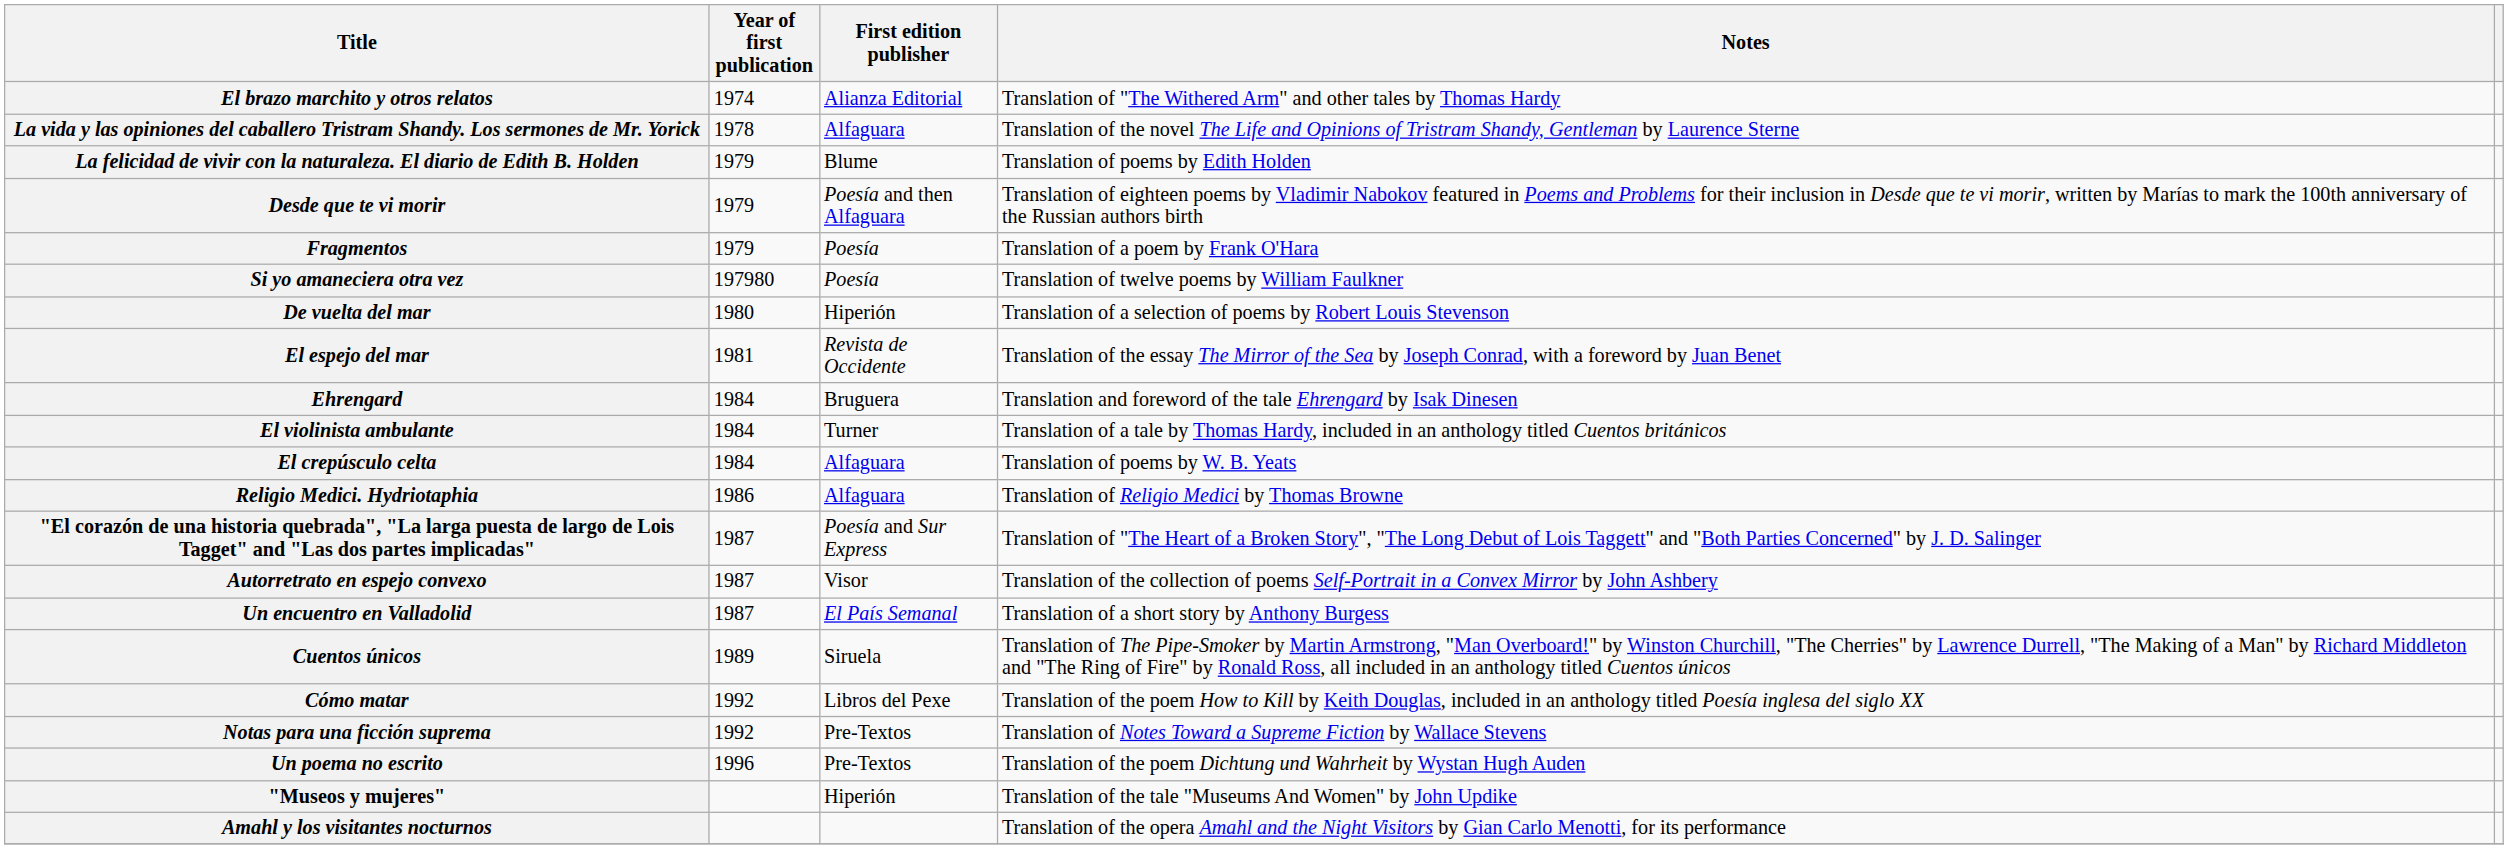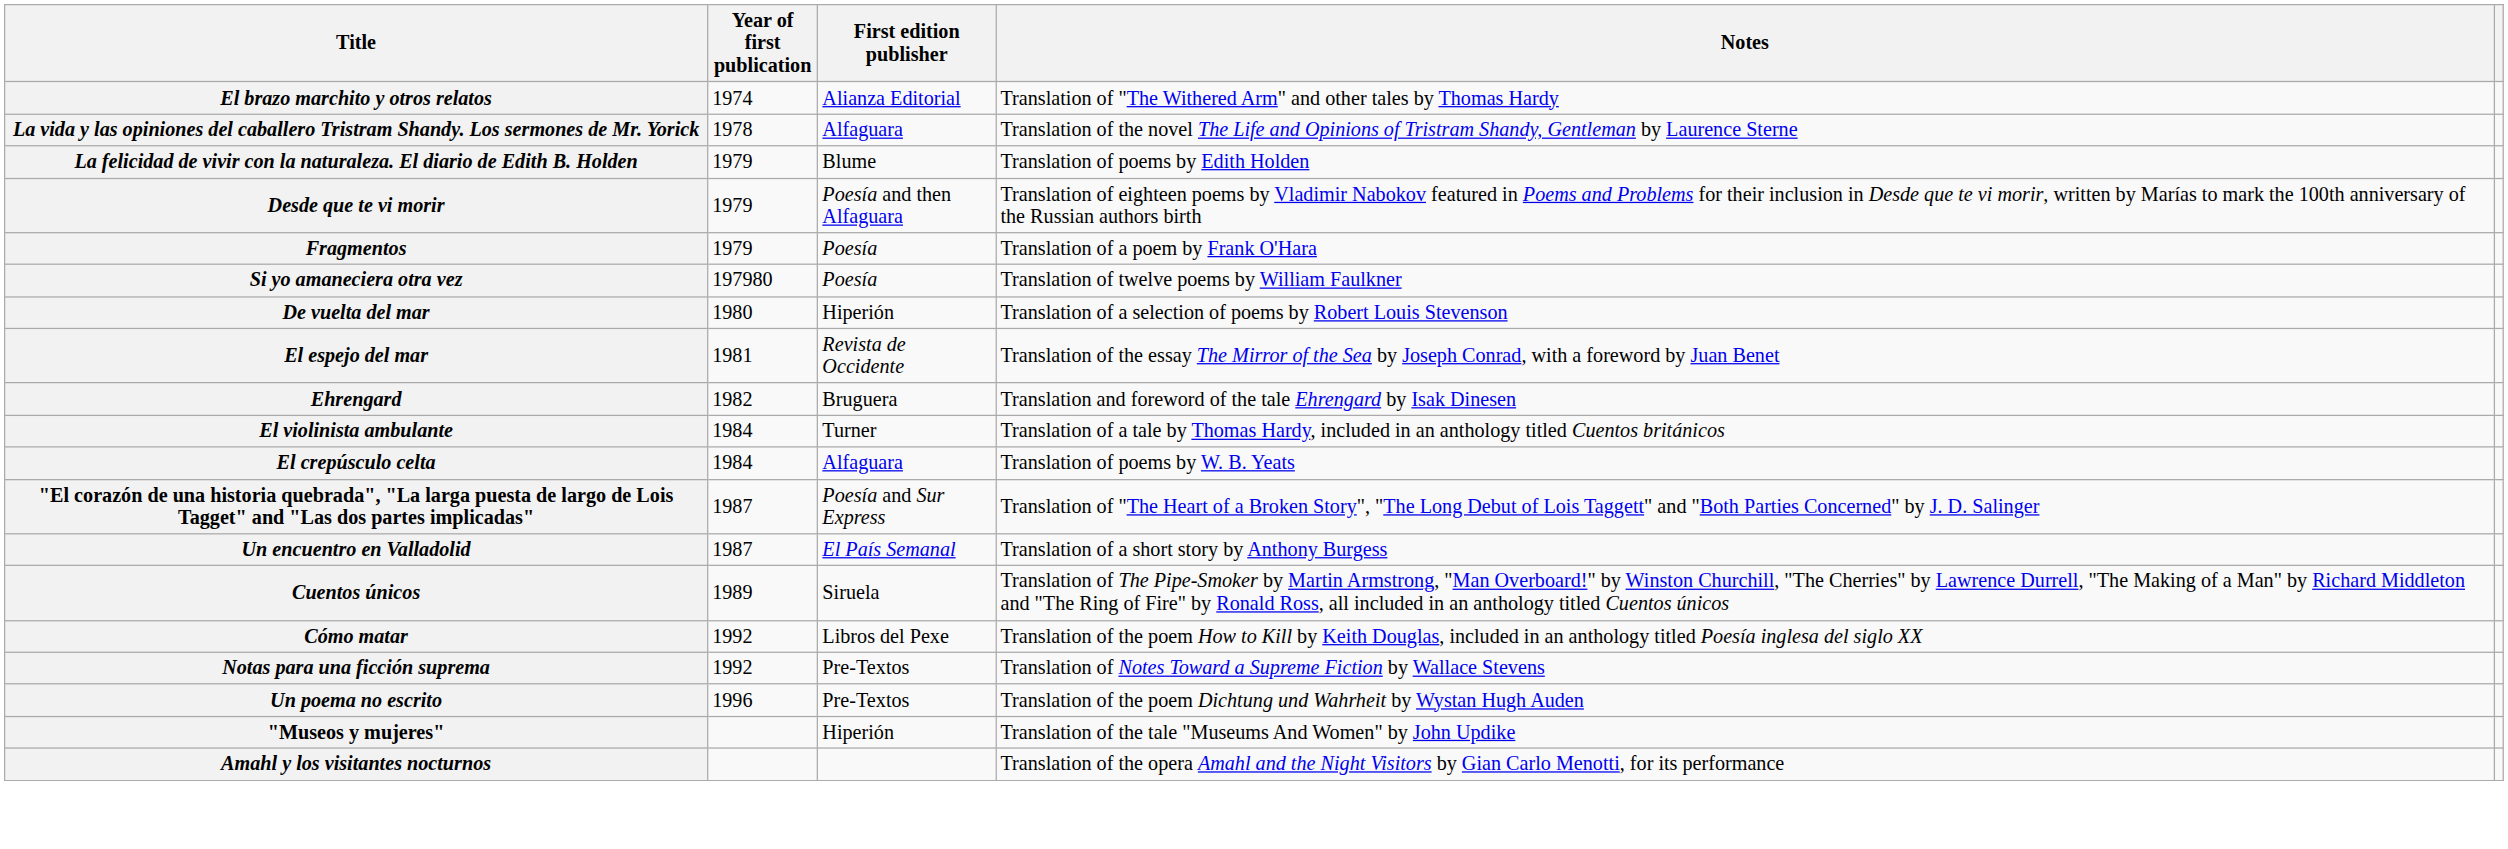Ehrengard | Year of first publication: 1984 -> 1982
- row: Religio Medici. Hydriotaphia | 1986 | Alfaguara | Translation of Religio Medici by Thomas Browne
- row: Autorretrato en espejo convexo | 1987 | Visor | Translation of the collection of poems Self-Portrait in a Convex Mirror by John Ashbery
